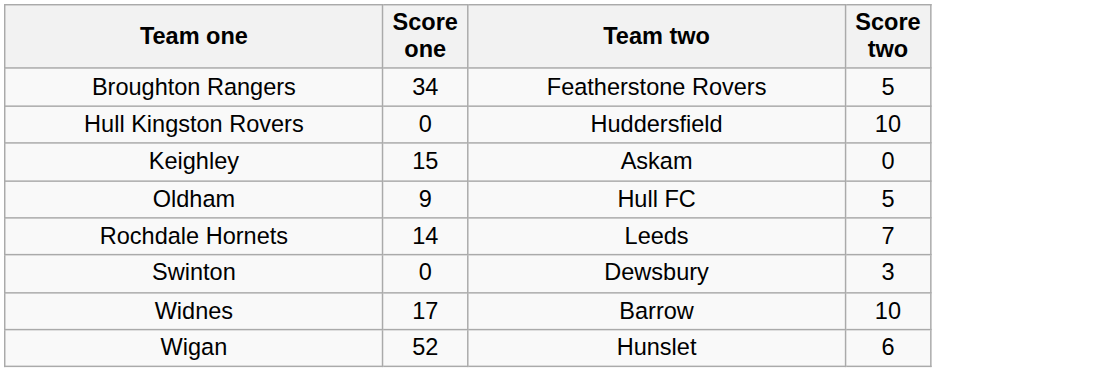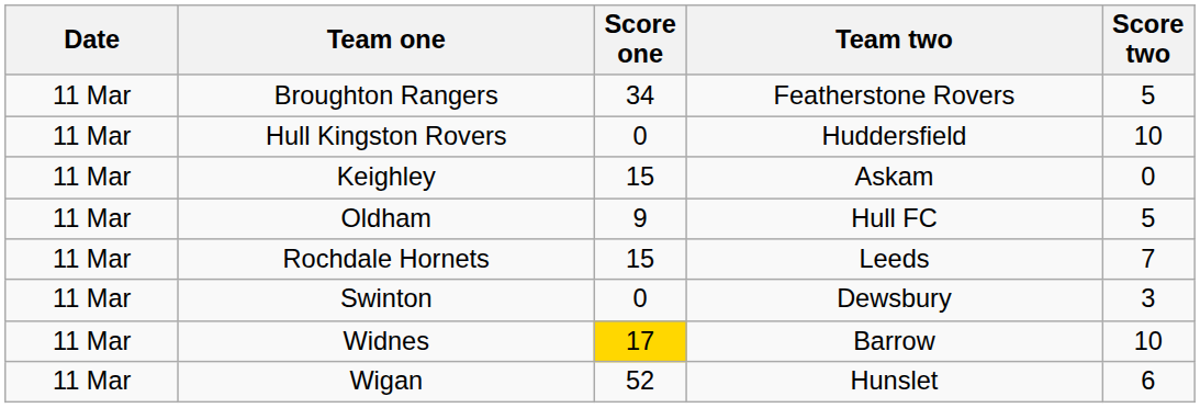+ column: Date | 11 Mar | 11 Mar | 11 Mar | 11 Mar | 11 Mar | 11 Mar | 11 Mar | 11 Mar
Rochdale Hornets | Score one: 14 -> 15
Widnes | Score one: no background -> gold background
